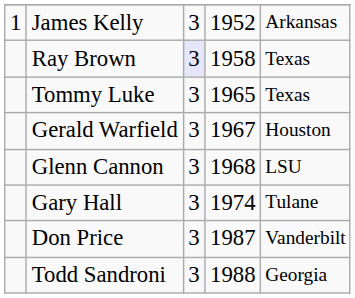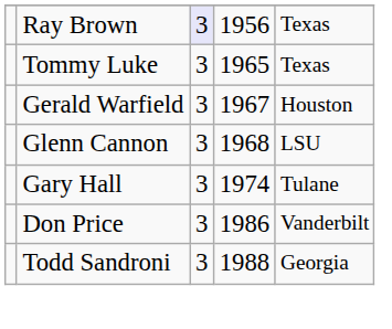- row: 1 | James Kelly | 3 | 1952 | Arkansas
Ray Brown | column 4: 1958 -> 1956
Don Price | column 4: 1987 -> 1986
